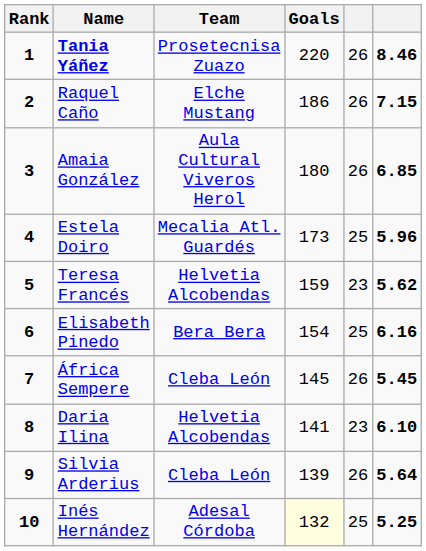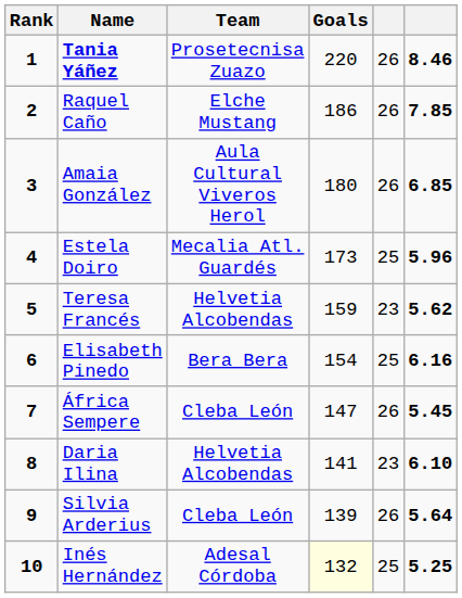Raquel Caño | column 6: 7.15 -> 7.85
África Sempere | Goals: 145 -> 147
